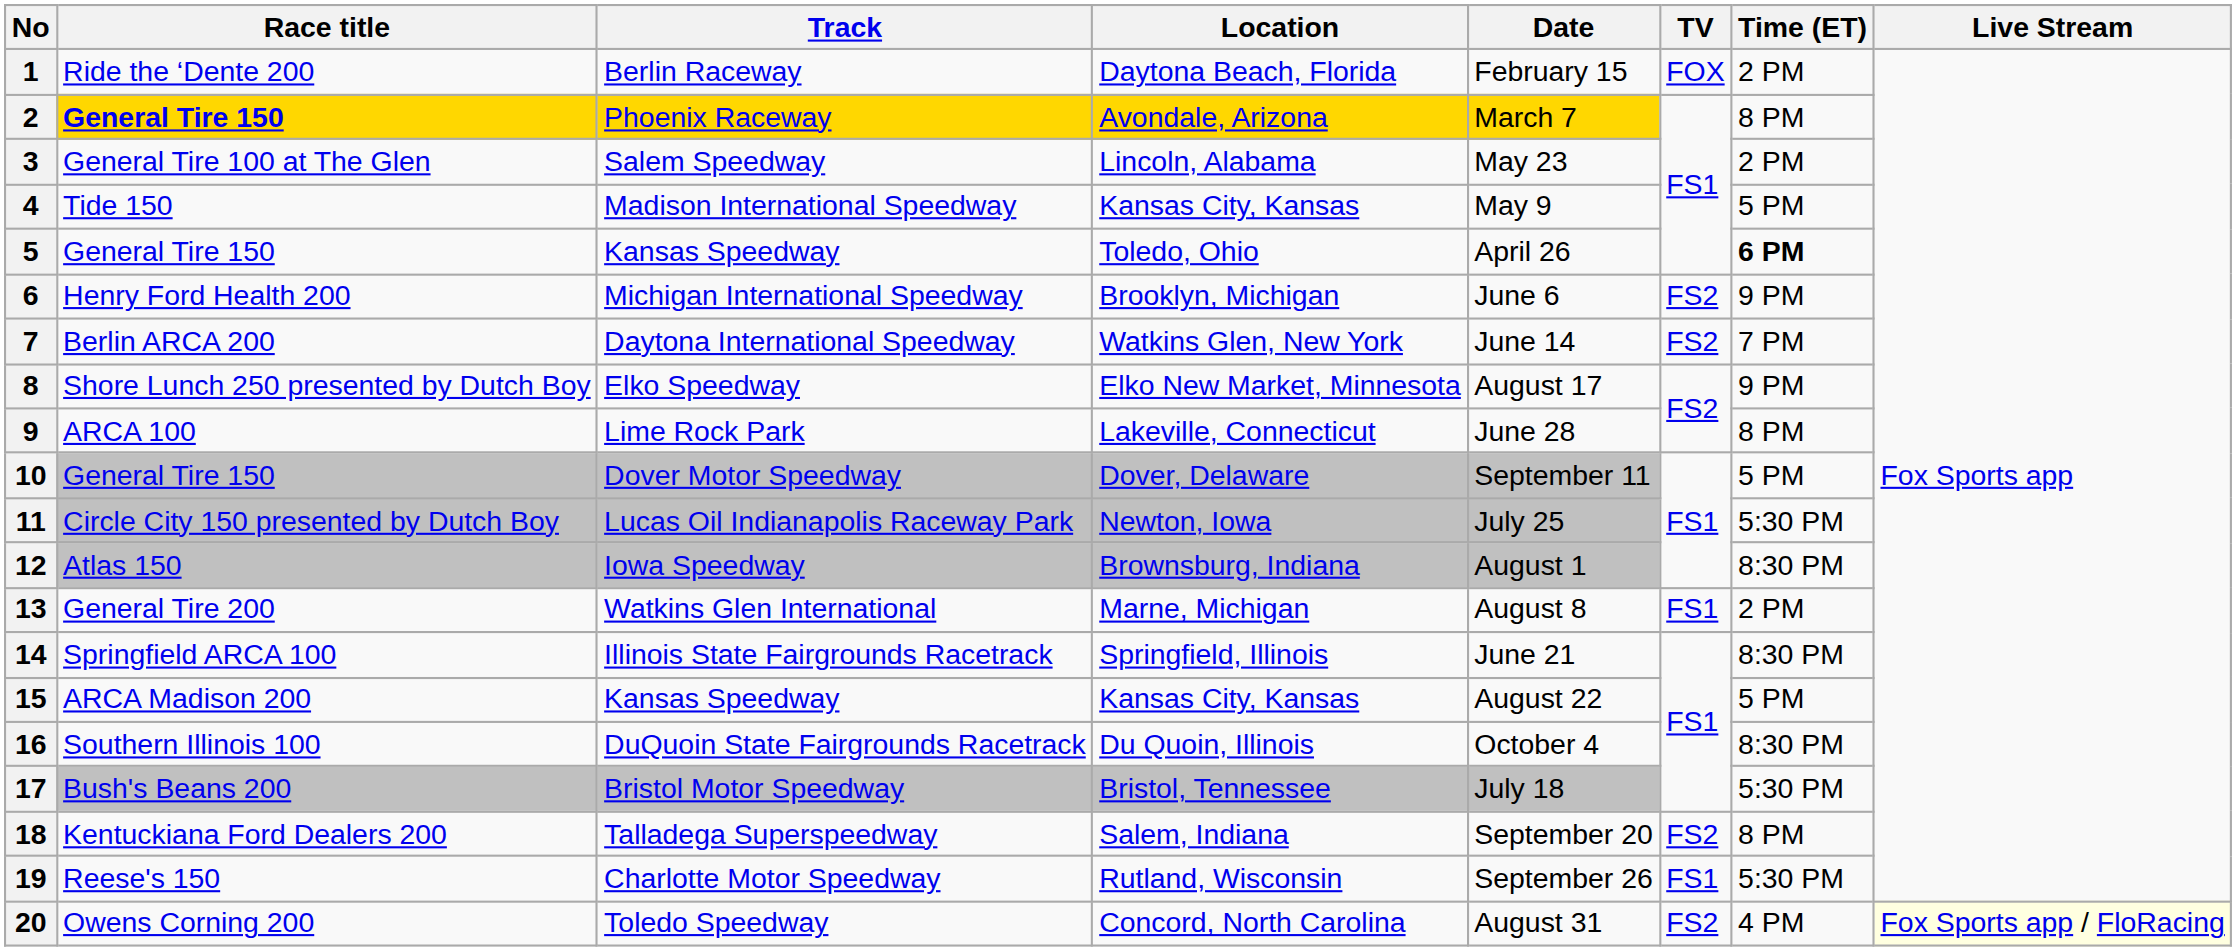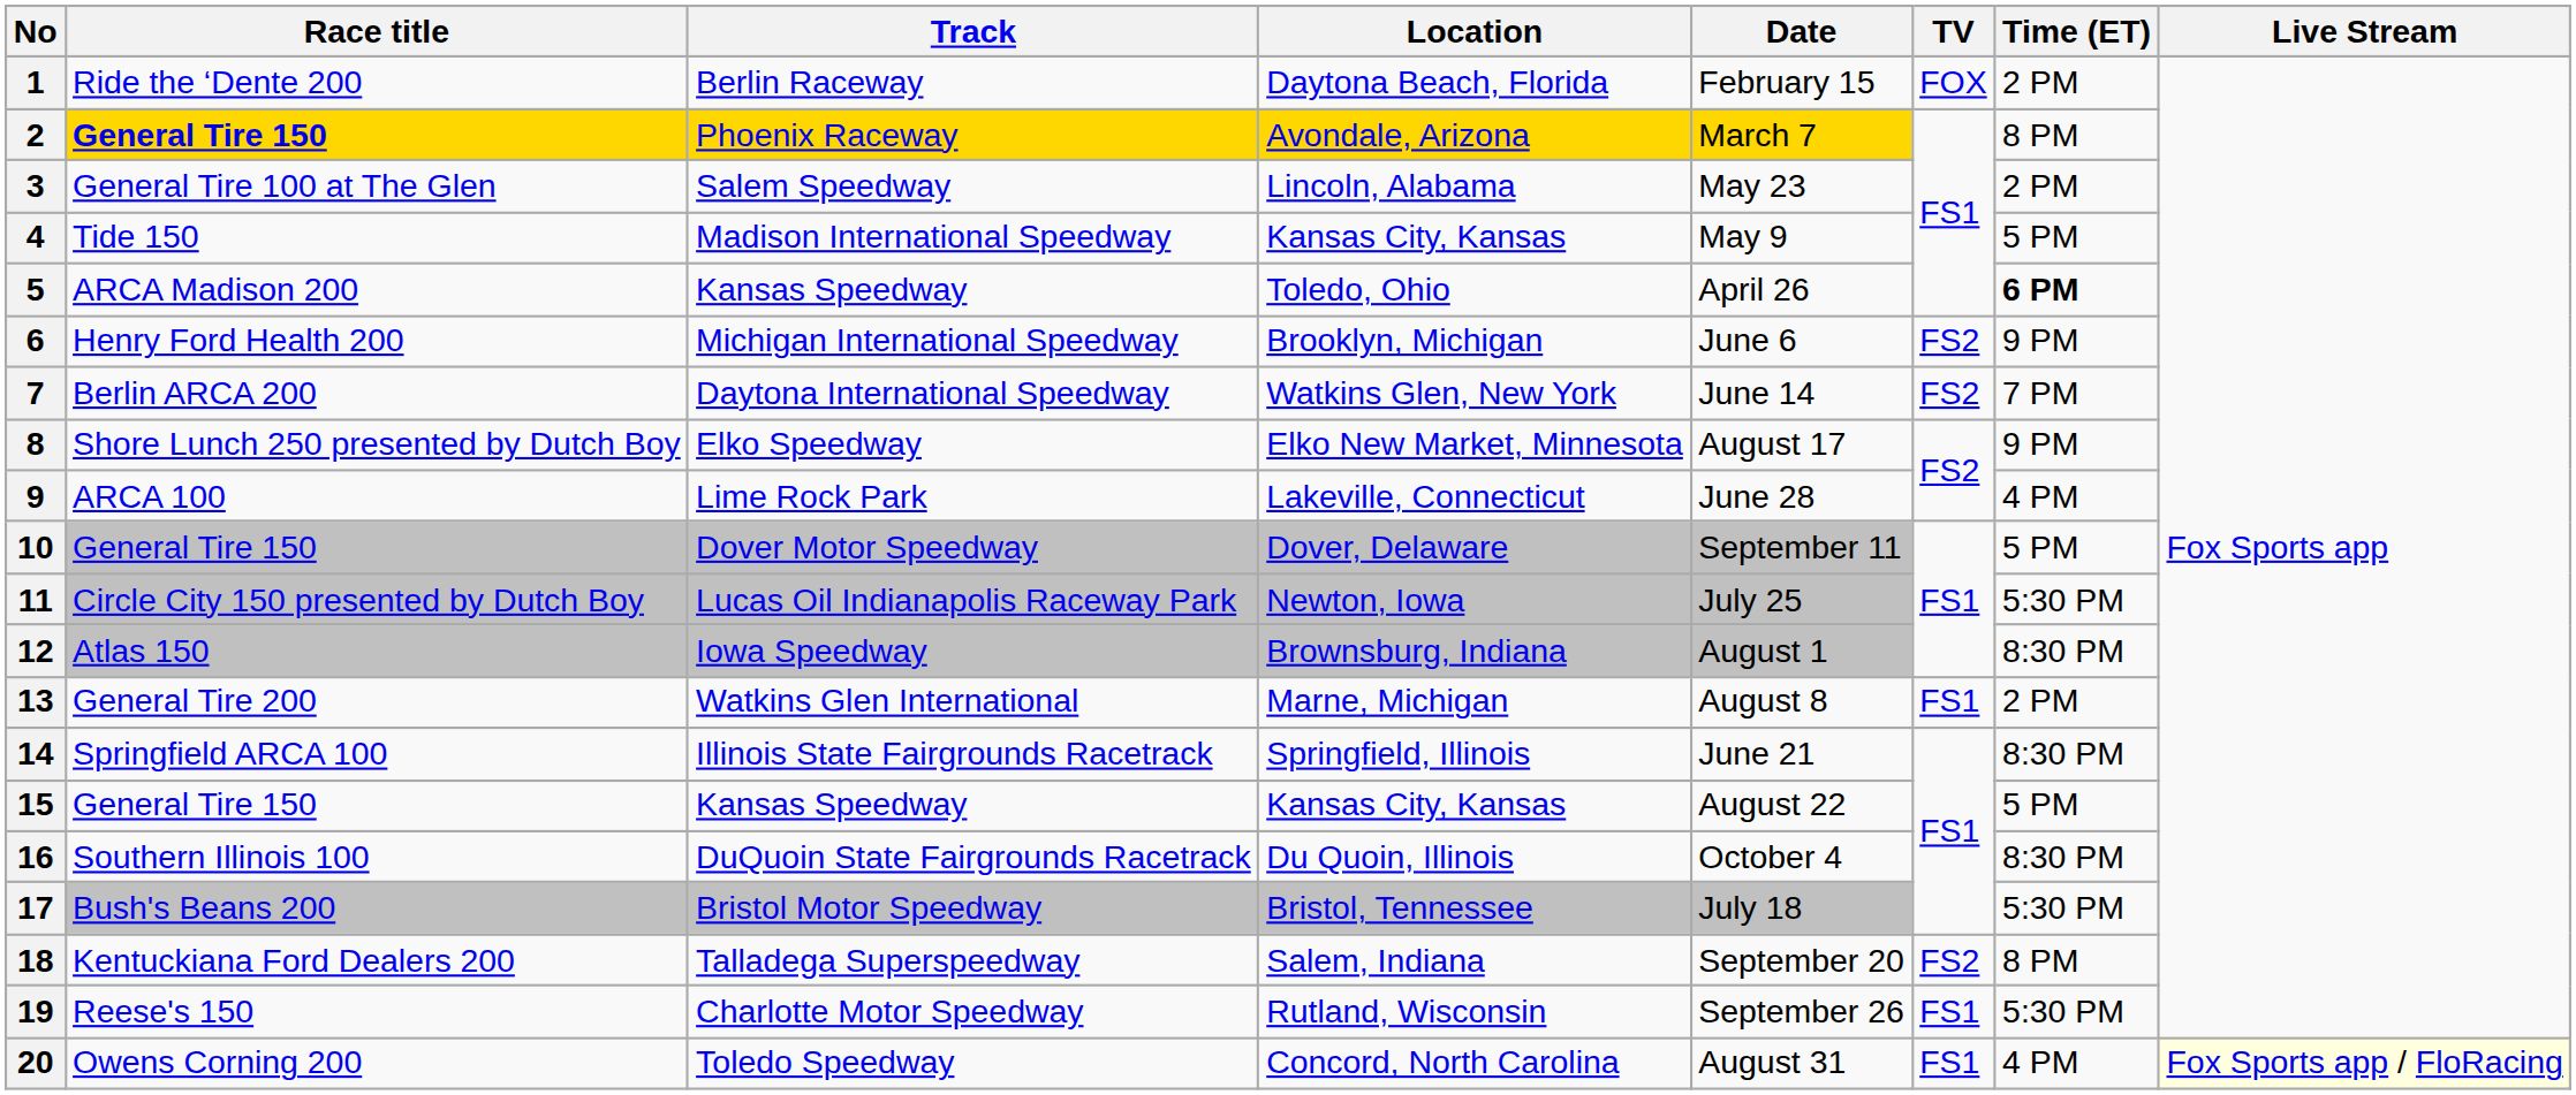5 | Race title: General Tire 150 -> ARCA Madison 200
9 | Time (ET): 8 PM -> 4 PM
15 | Race title: ARCA Madison 200 -> General Tire 150
20 | TV: FS2 -> FS1
